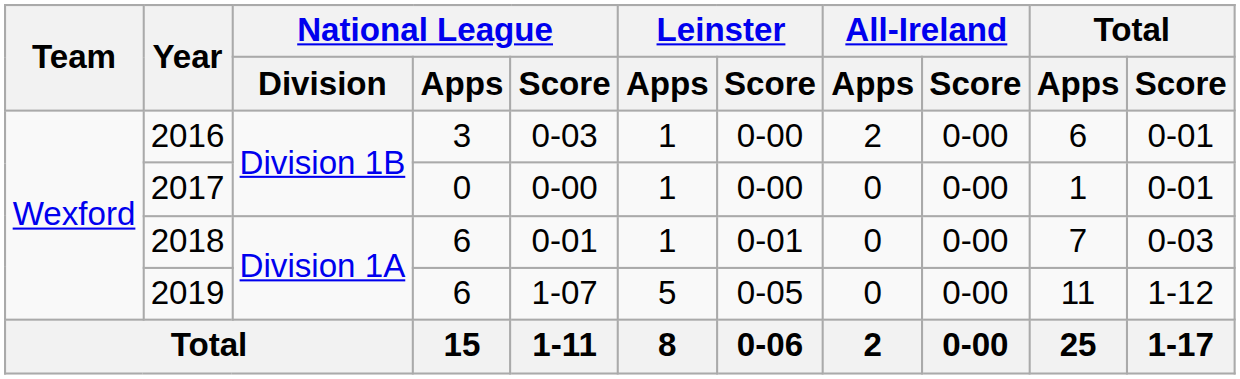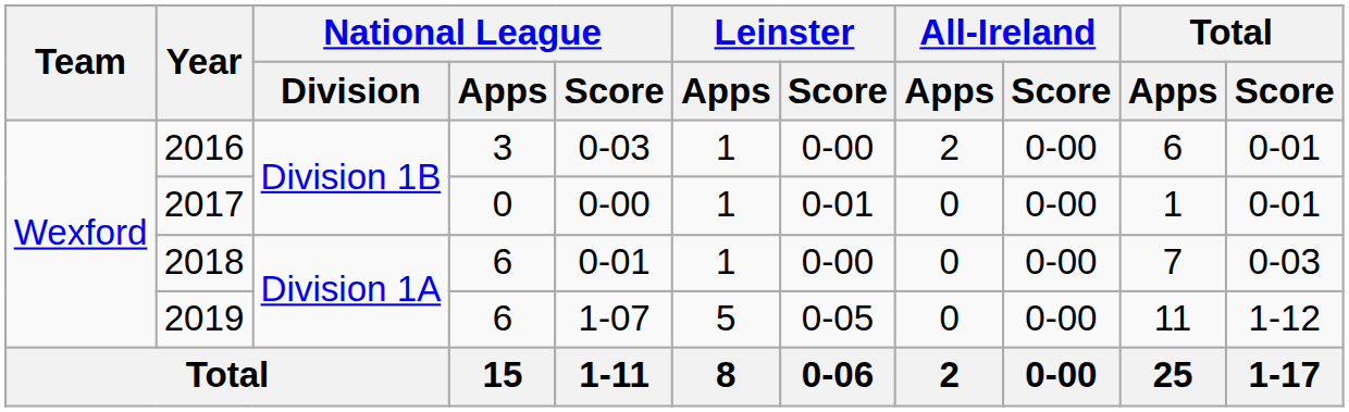2017 | Leinster / Score: 0-00 -> 0-01
2018 | Leinster / Score: 0-01 -> 0-00
